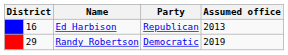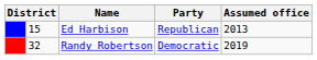Ed Harbison | column 2: 16 -> 15
Randy Robertson | column 2: 29 -> 32
